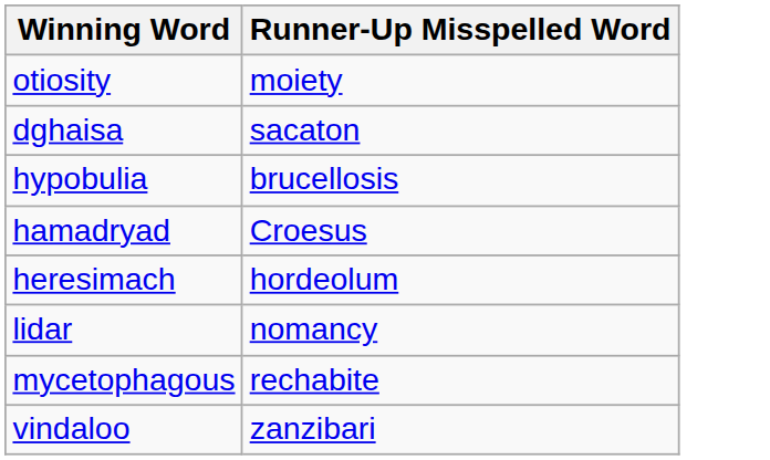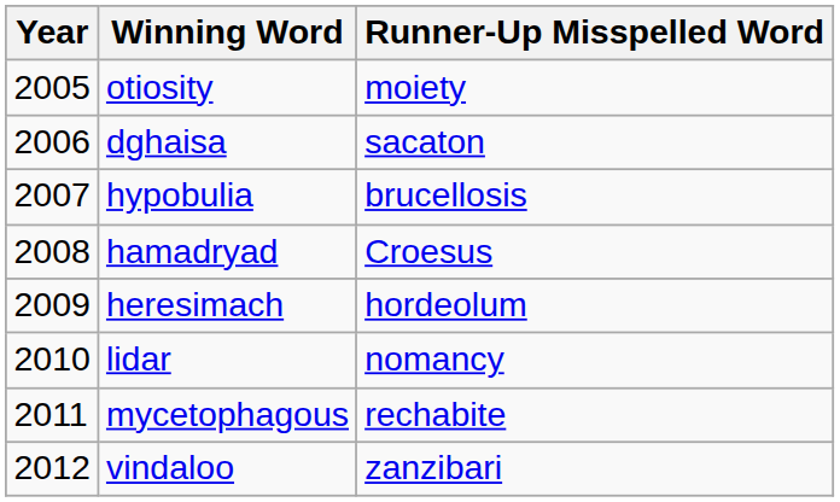+ column: Year | 2005 | 2006 | 2007 | 2008 | 2009 | 2010 | 2011 | 2012
